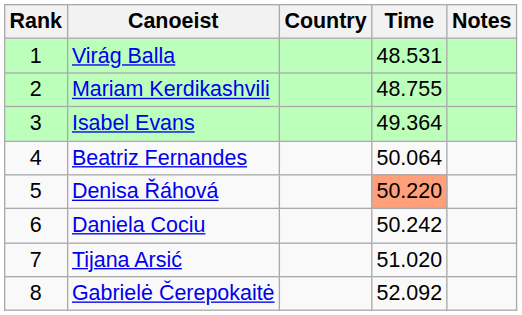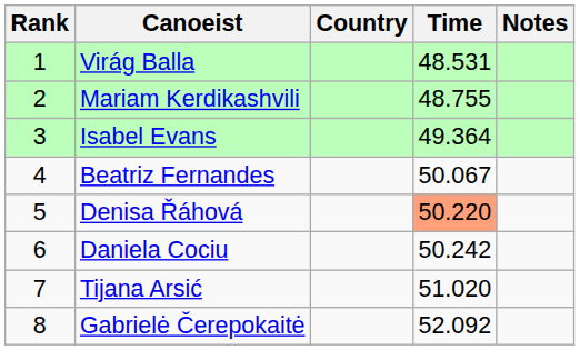Beatriz Fernandes | Time: 50.064 -> 50.067
